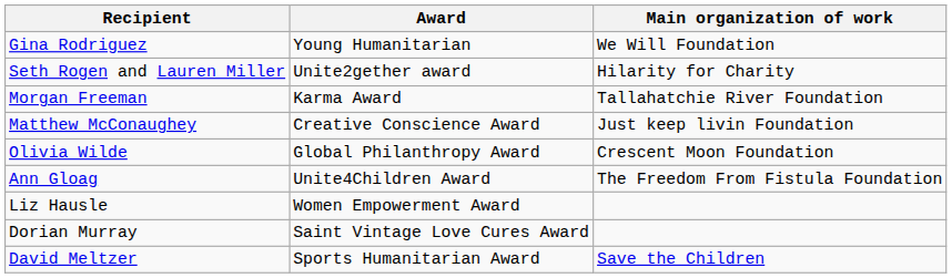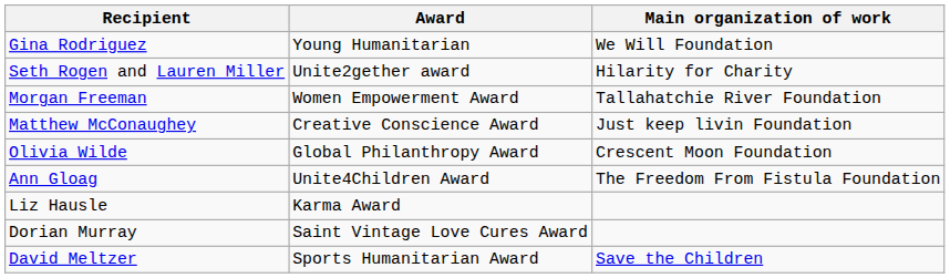Morgan Freeman | Award: Karma Award -> Women Empowerment Award
Liz Hausle | Award: Women Empowerment Award -> Karma Award
